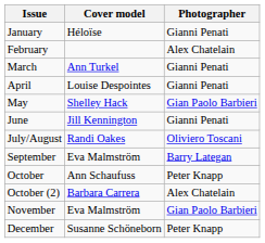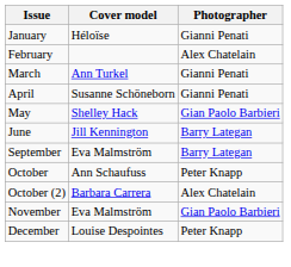April | Cover model: Louise Despointes -> Susanne Schöneborn
June | Photographer: Gianni Penati -> Barry Lategan
- row: July/August | Randi Oakes | Oliviero Toscani
December | Cover model: Susanne Schöneborn -> Louise Despointes
